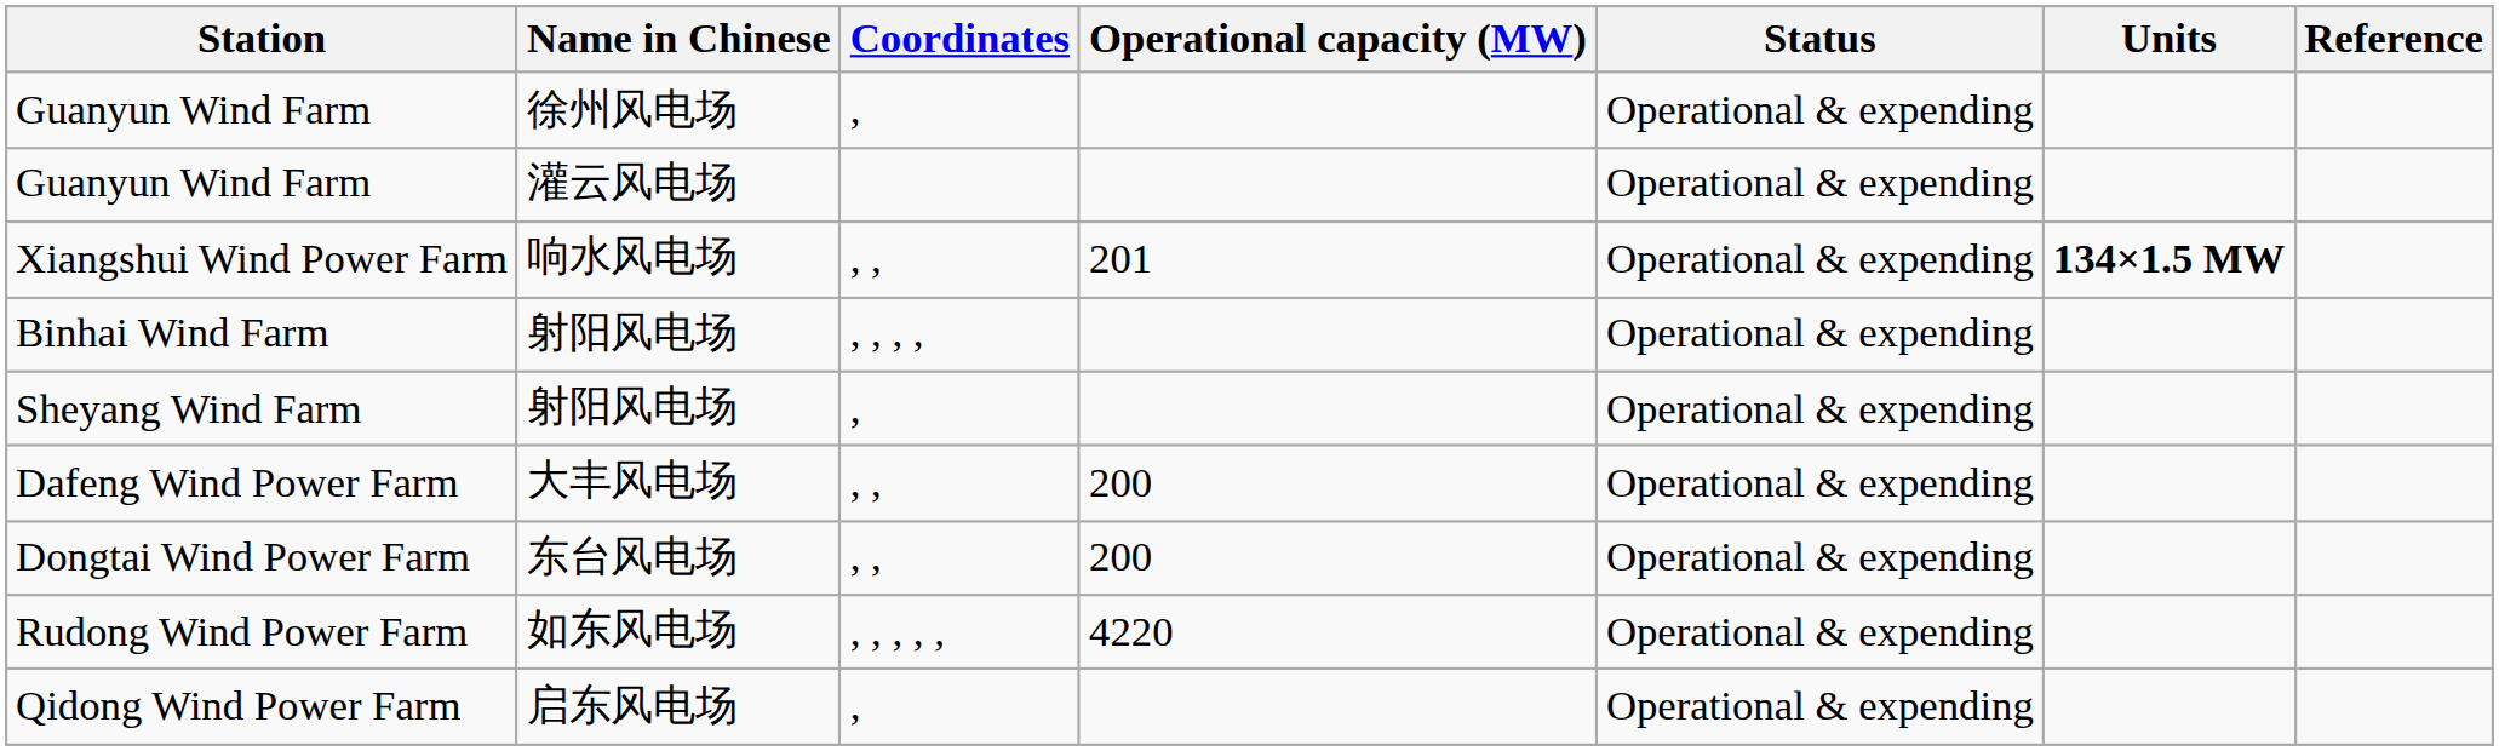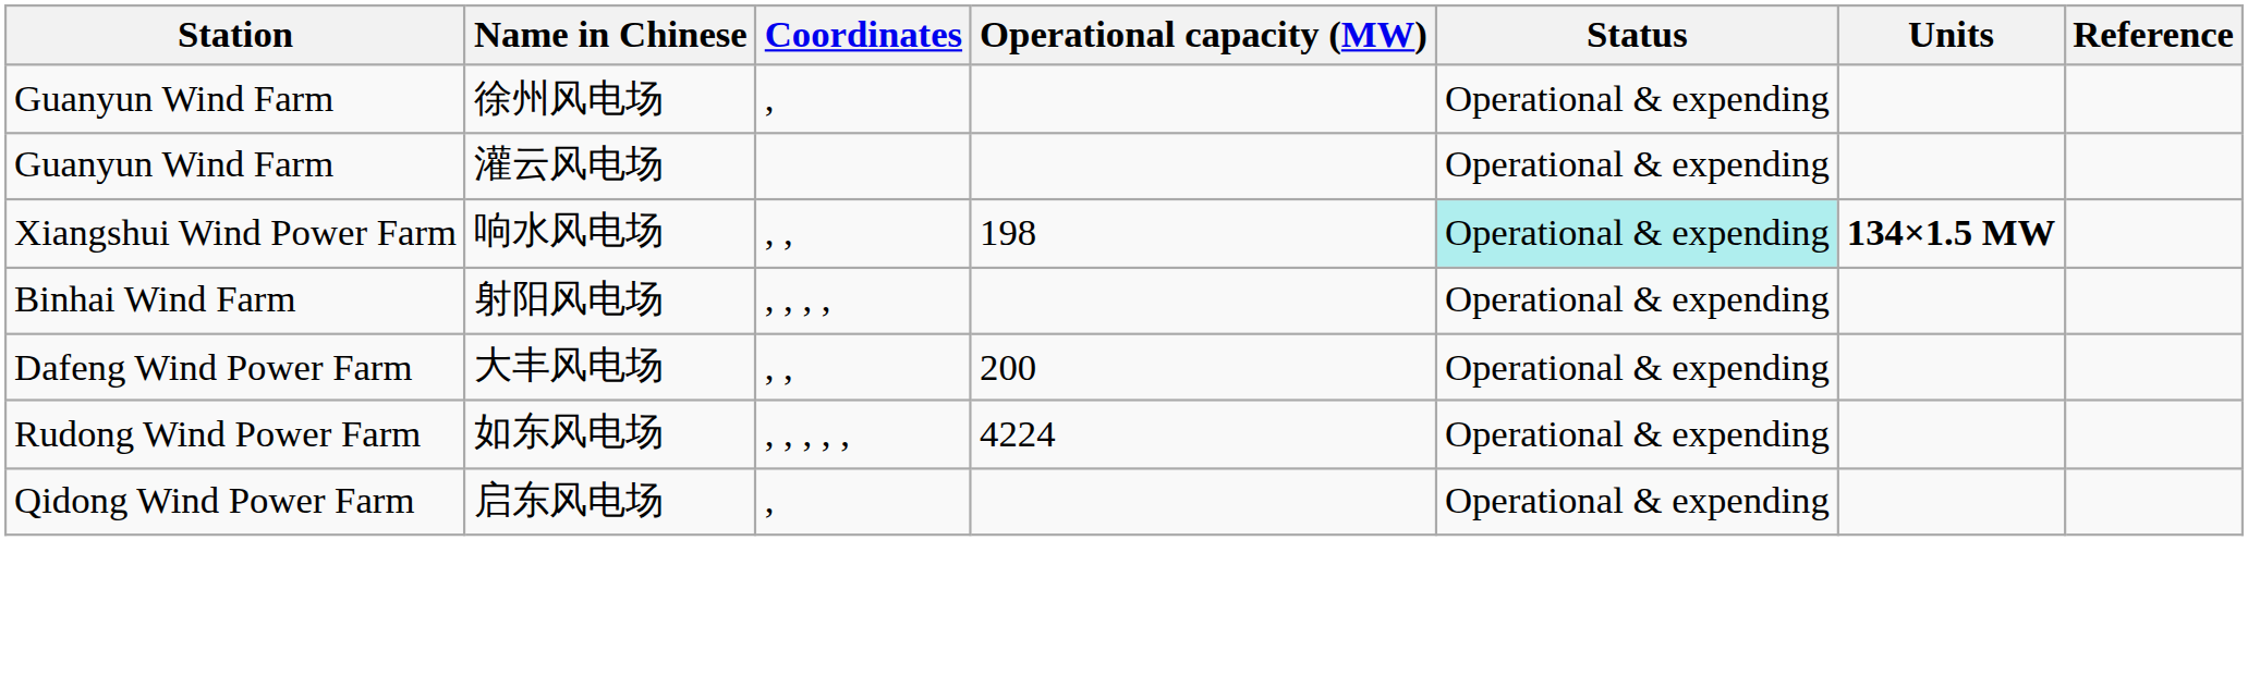Xiangshui Wind Power Farm | Operational capacity (MW): 201 -> 198
Xiangshui Wind Power Farm | Status: no background -> paleturquoise background
- row: Sheyang Wind Farm | 射阳风电场 | , | Operational & expending
- row: Dongtai Wind Power Farm | 东台风电场 | , , | 200 | Operational & expending
Rudong Wind Power Farm | Operational capacity (MW): 4220 -> 4224
